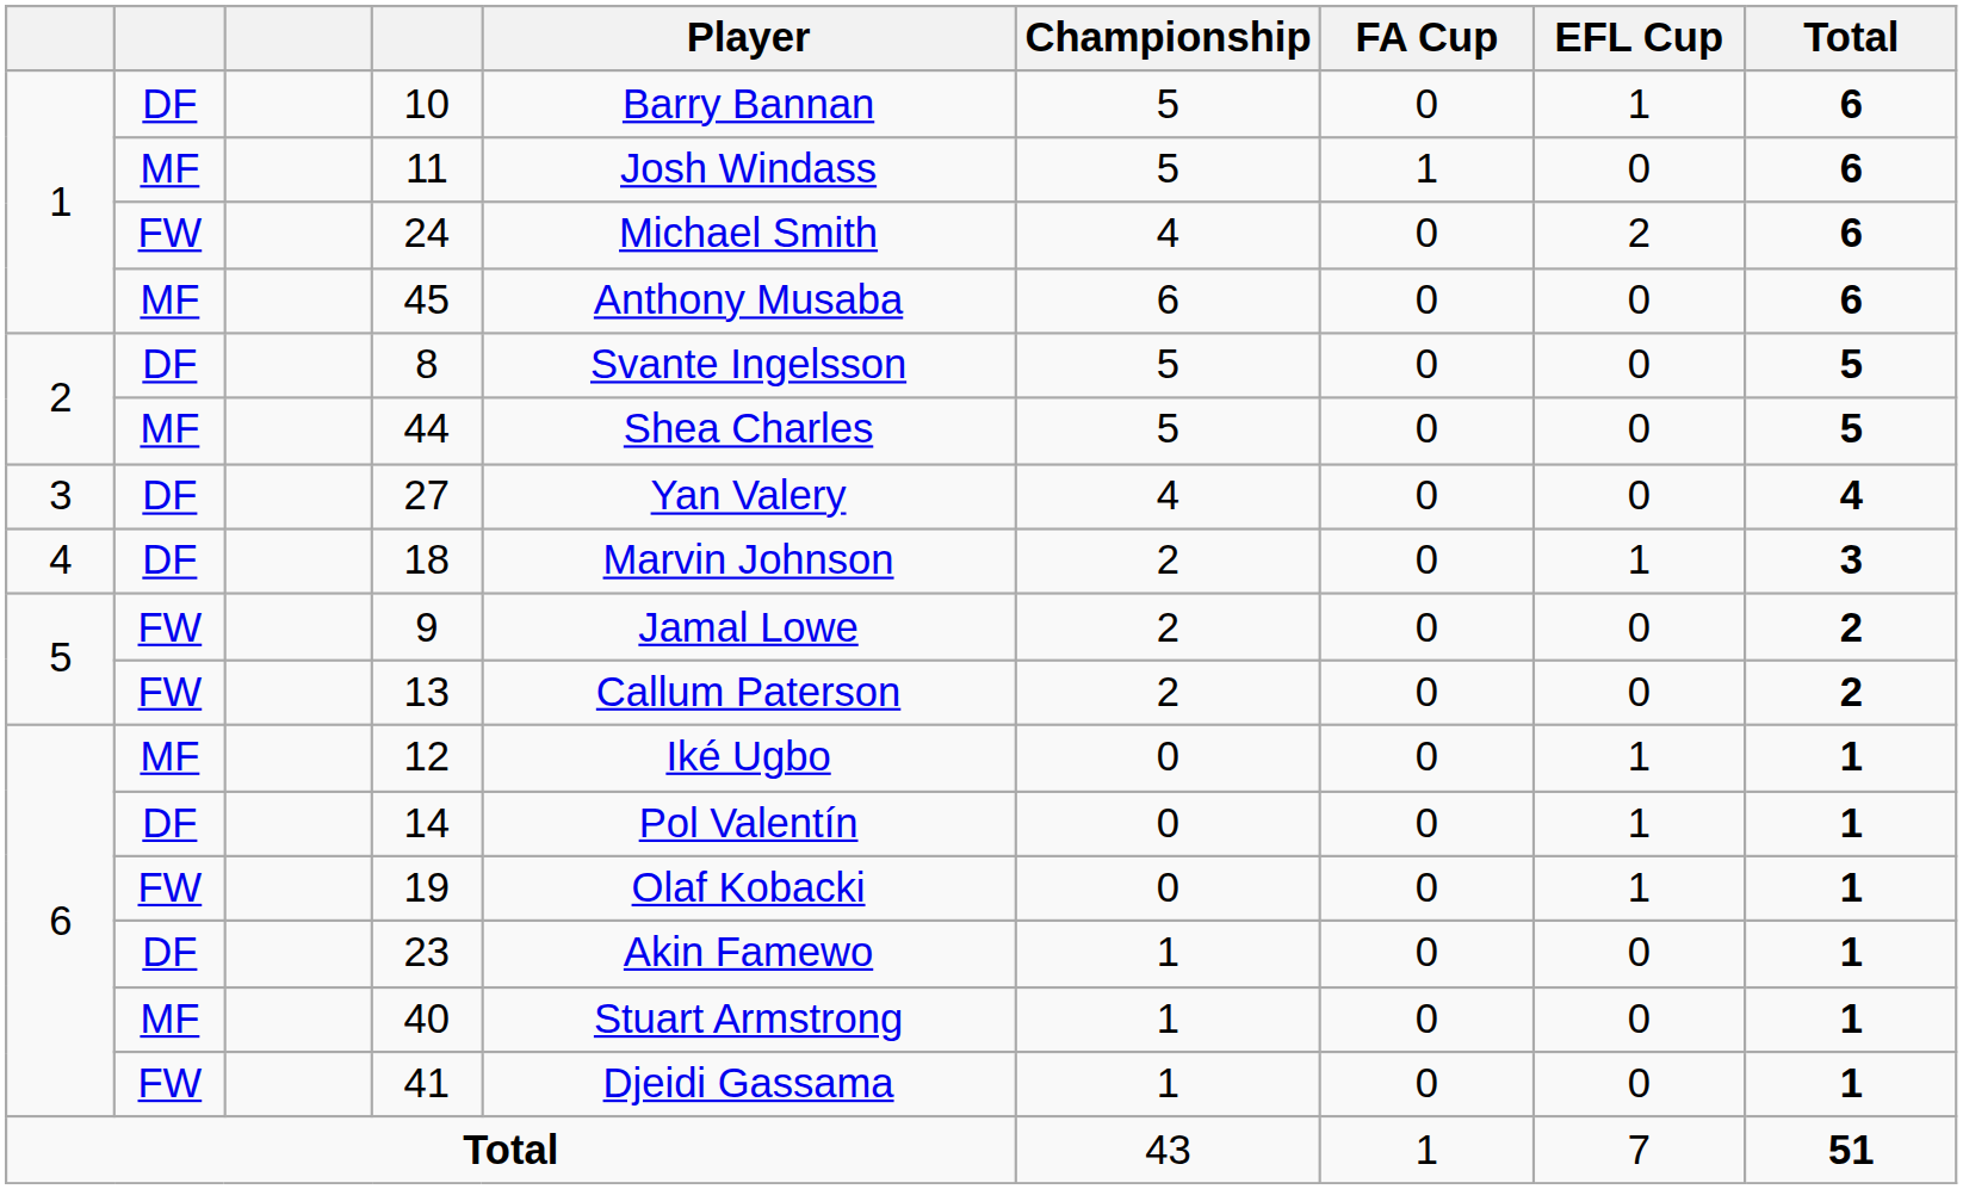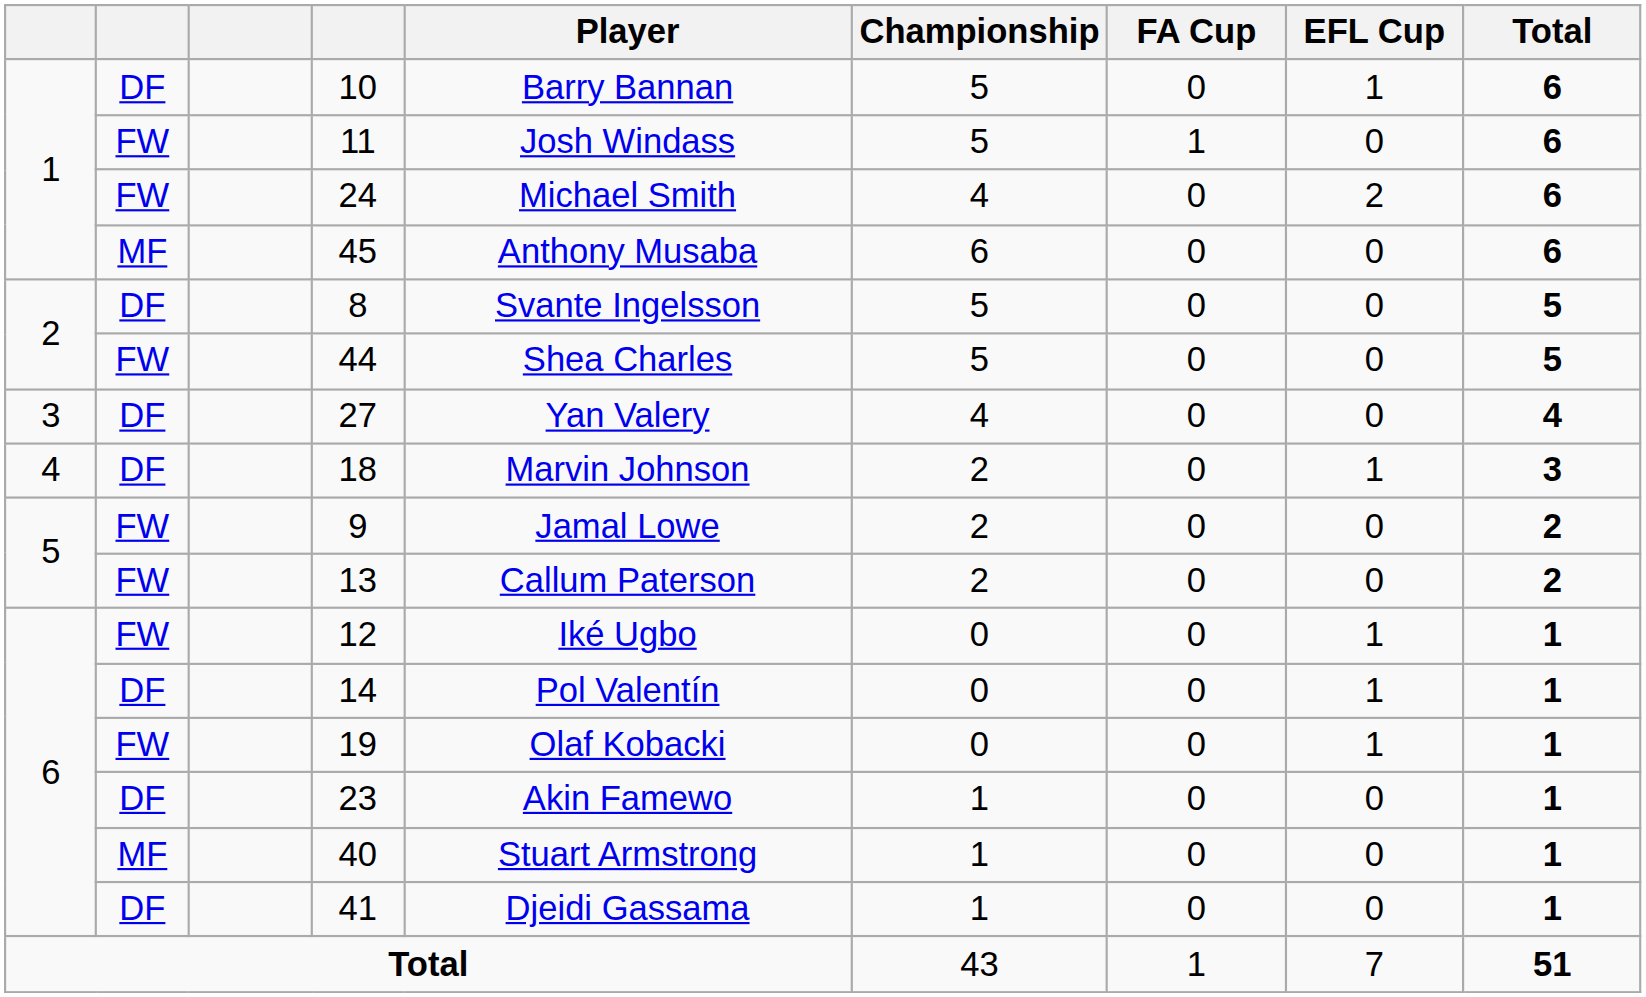11 | column 2: MF -> FW
44 | column 2: MF -> FW
12 | column 2: MF -> FW
41 | column 2: FW -> DF
